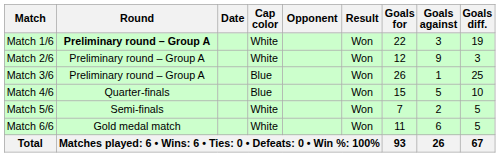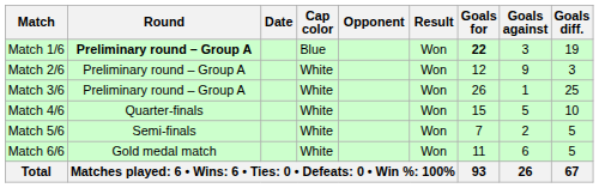Match 1/6 | Cap color: White -> Blue
Match 1/6 | Goals for: normal -> bold
Match 3/6 | Cap color: Blue -> White
Match 4/6 | Cap color: Blue -> White
